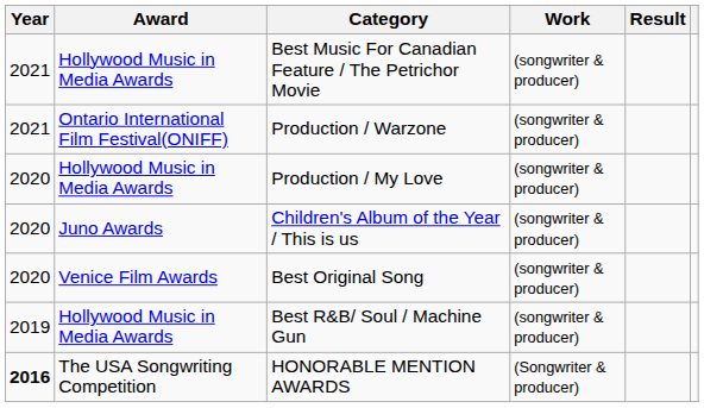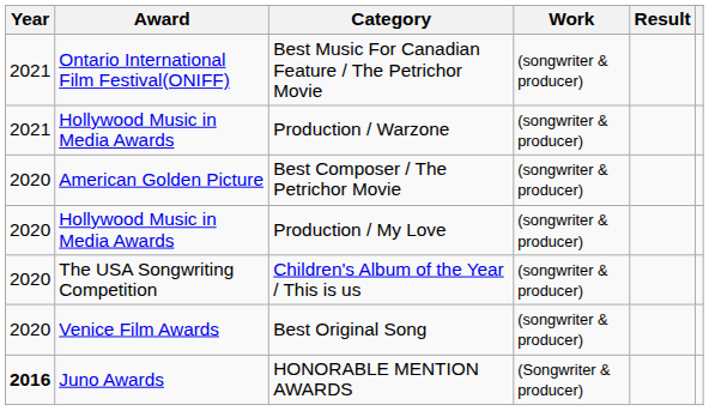Best Music For Canadian Feature / The Petrichor Movie | Award: Hollywood Music in Media Awards -> Ontario International Film Festival(ONIFF)
Production / Warzone | Award: Ontario International Film Festival(ONIFF) -> Hollywood Music in Media Awards
+ row: 2020 | American Golden Picture | Best Composer / The Petrichor Movie | (songwriter & producer)
Children's Album of the Year / This is us | Award: Juno Awards -> The USA Songwriting Competition
- row: 2019 | Hollywood Music in Media Awards | Best R&B/ Soul / Machine Gun | (songwriter & producer)
HONORABLE MENTION AWARDS | Award: The USA Songwriting Competition -> Juno Awards
